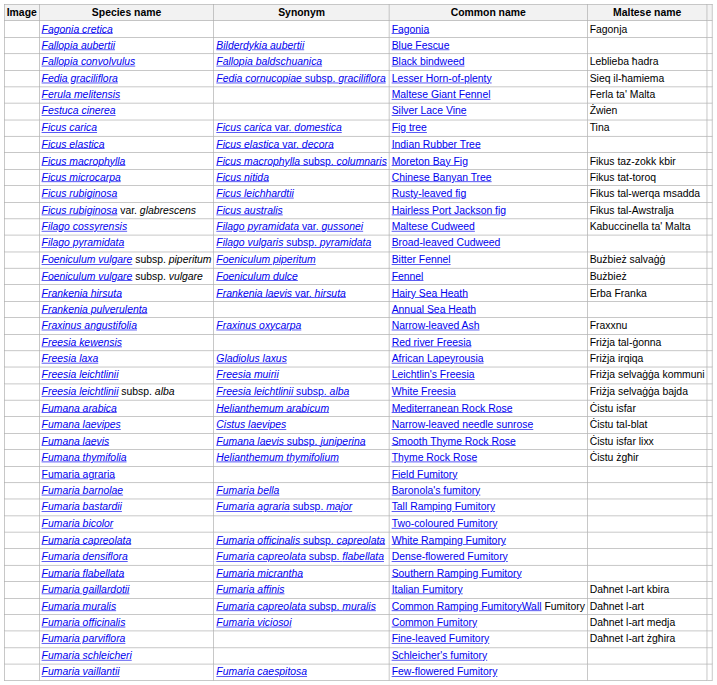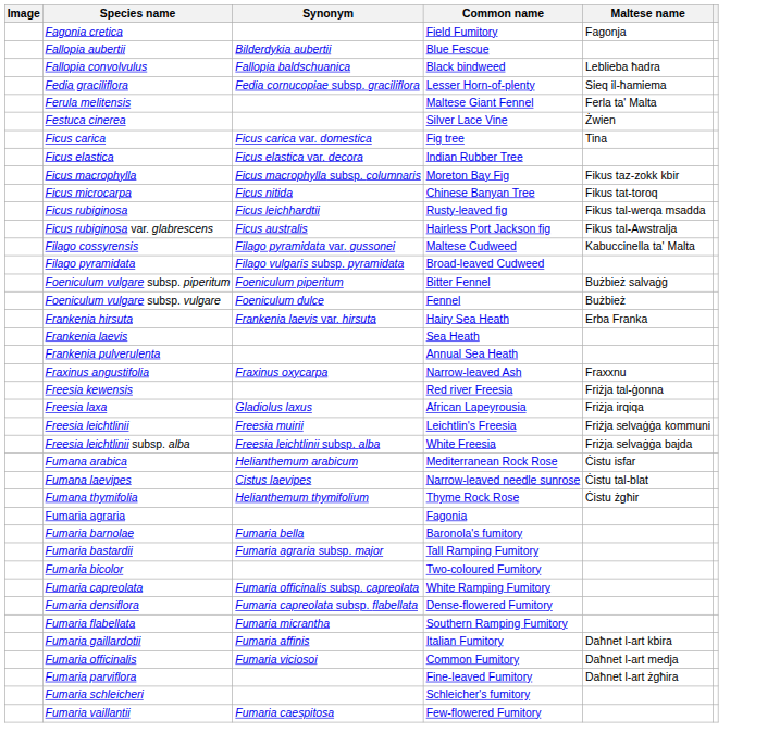Fagonia cretica | Common name: Fagonia -> Field Fumitory
+ row: Frankenia laevis | Sea Heath
- row: Fumana laevis | Fumana laevis subsp. juniperina | Smooth Thyme Rock Rose | Ċistu isfar lixx
Fumaria agraria | Common name: Field Fumitory -> Fagonia
- row: Fumaria muralis | Fumaria capreolata subsp. muralis | Common Ramping FumitoryWall Fumitory | Daħnet l-art
